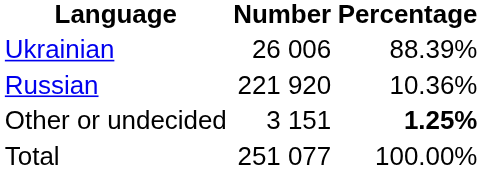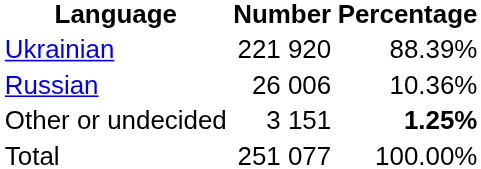Ukrainian | Number: 26 006 -> 221 920
Russian | Number: 221 920 -> 26 006
